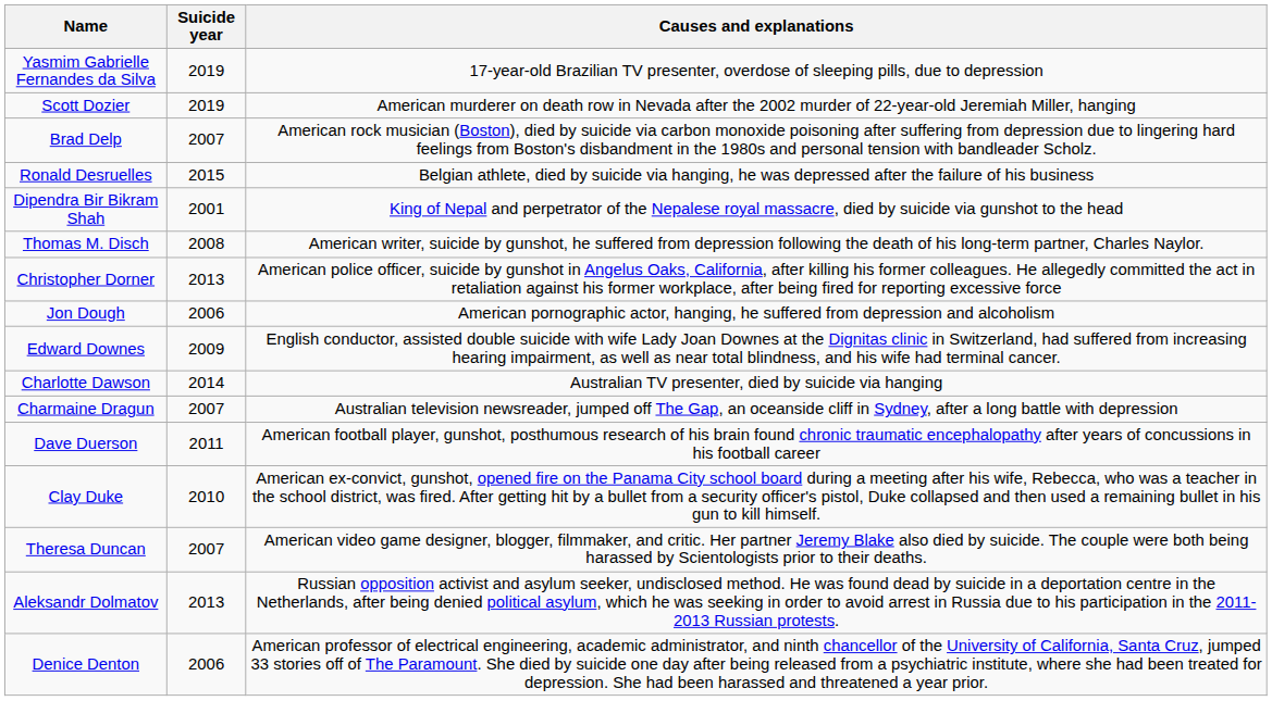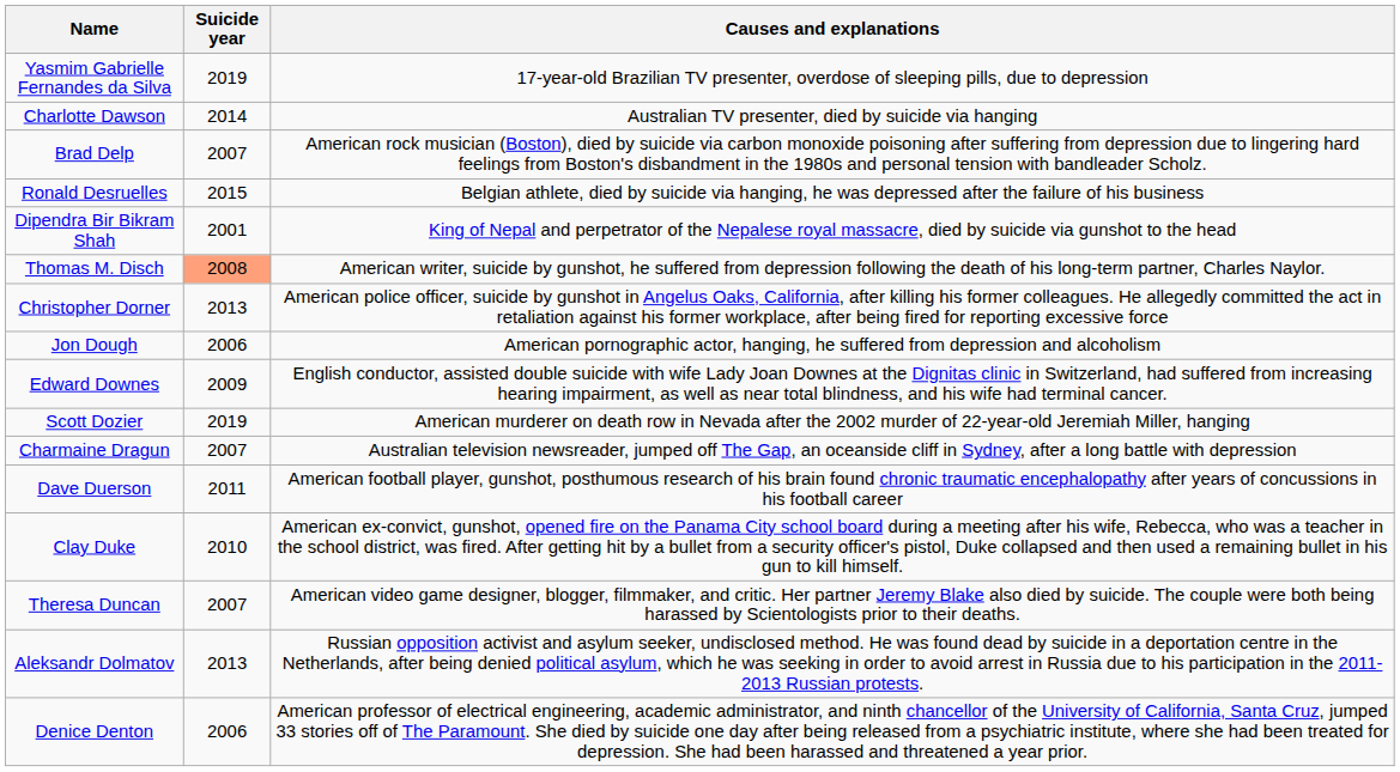rows swapped: Charlotte Dawson <-> Scott Dozier
Thomas M. Disch | Suicide year: no background -> lightsalmon background
